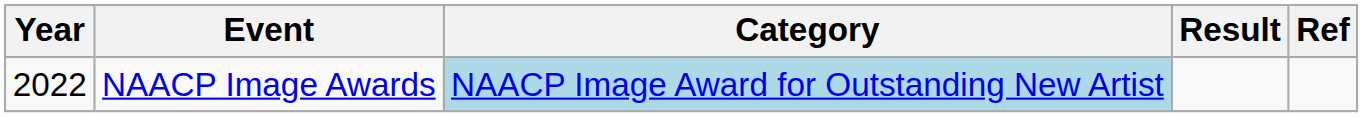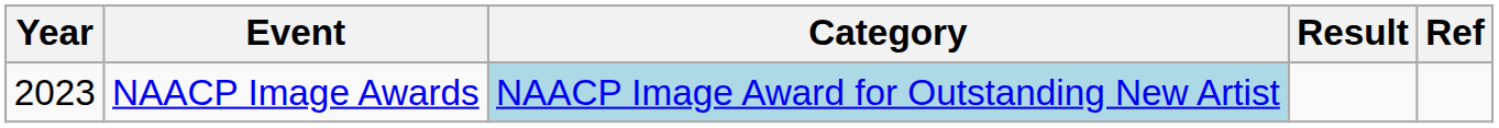NAACP Image Awards | Year: 2022 -> 2023
